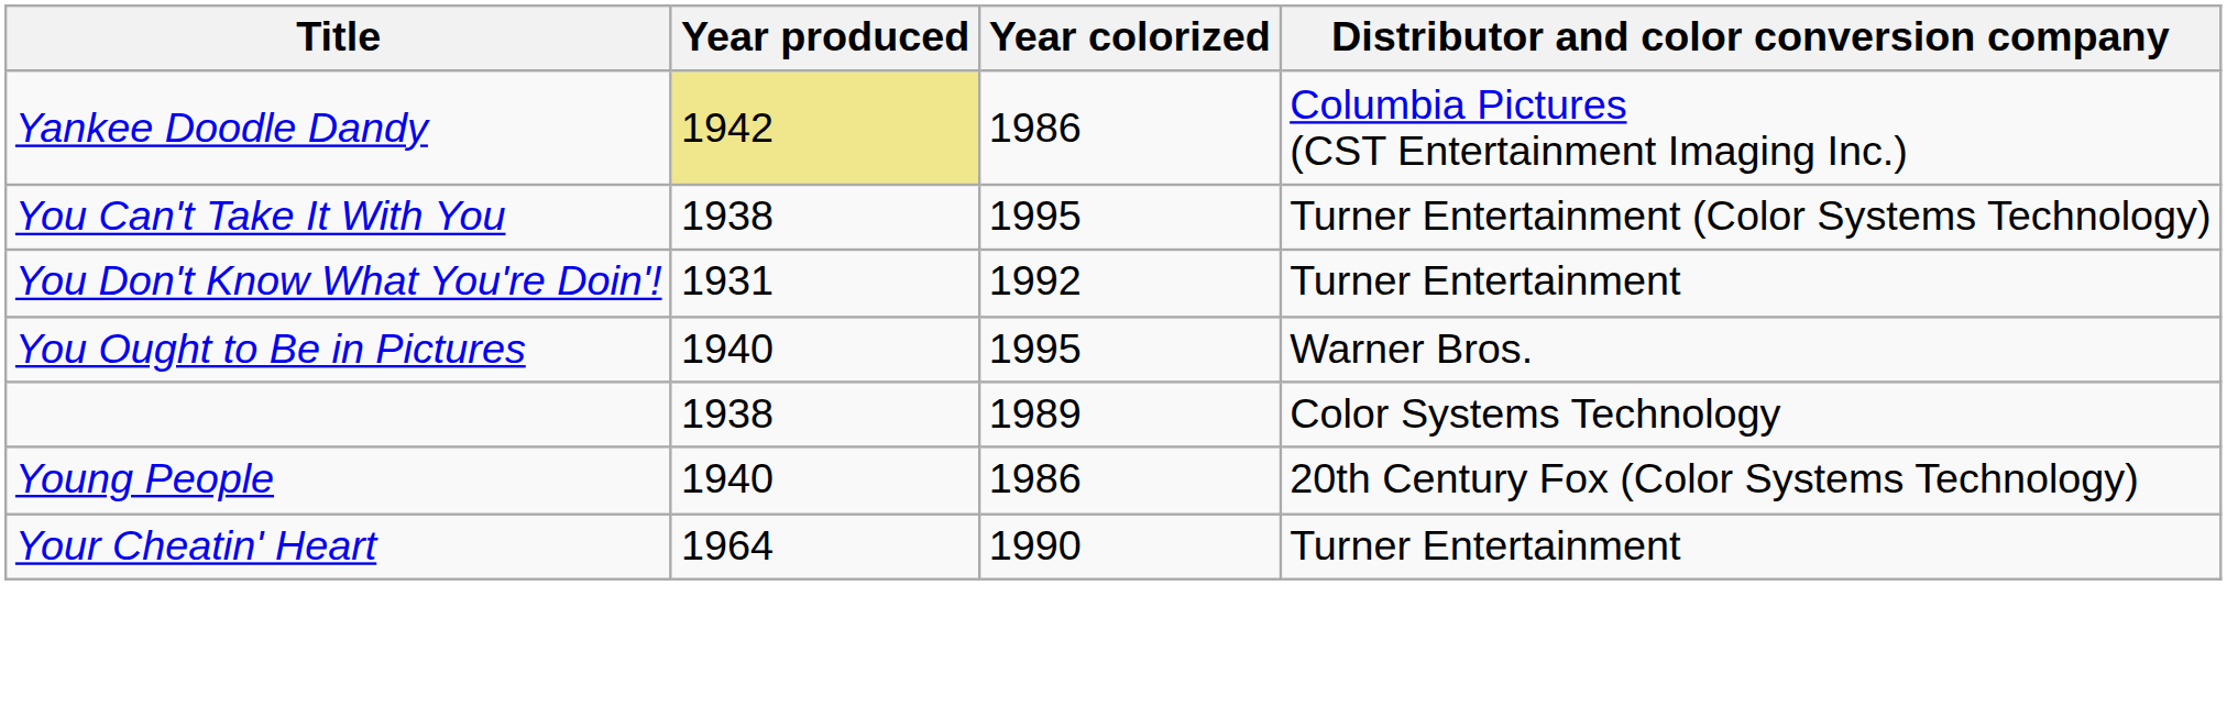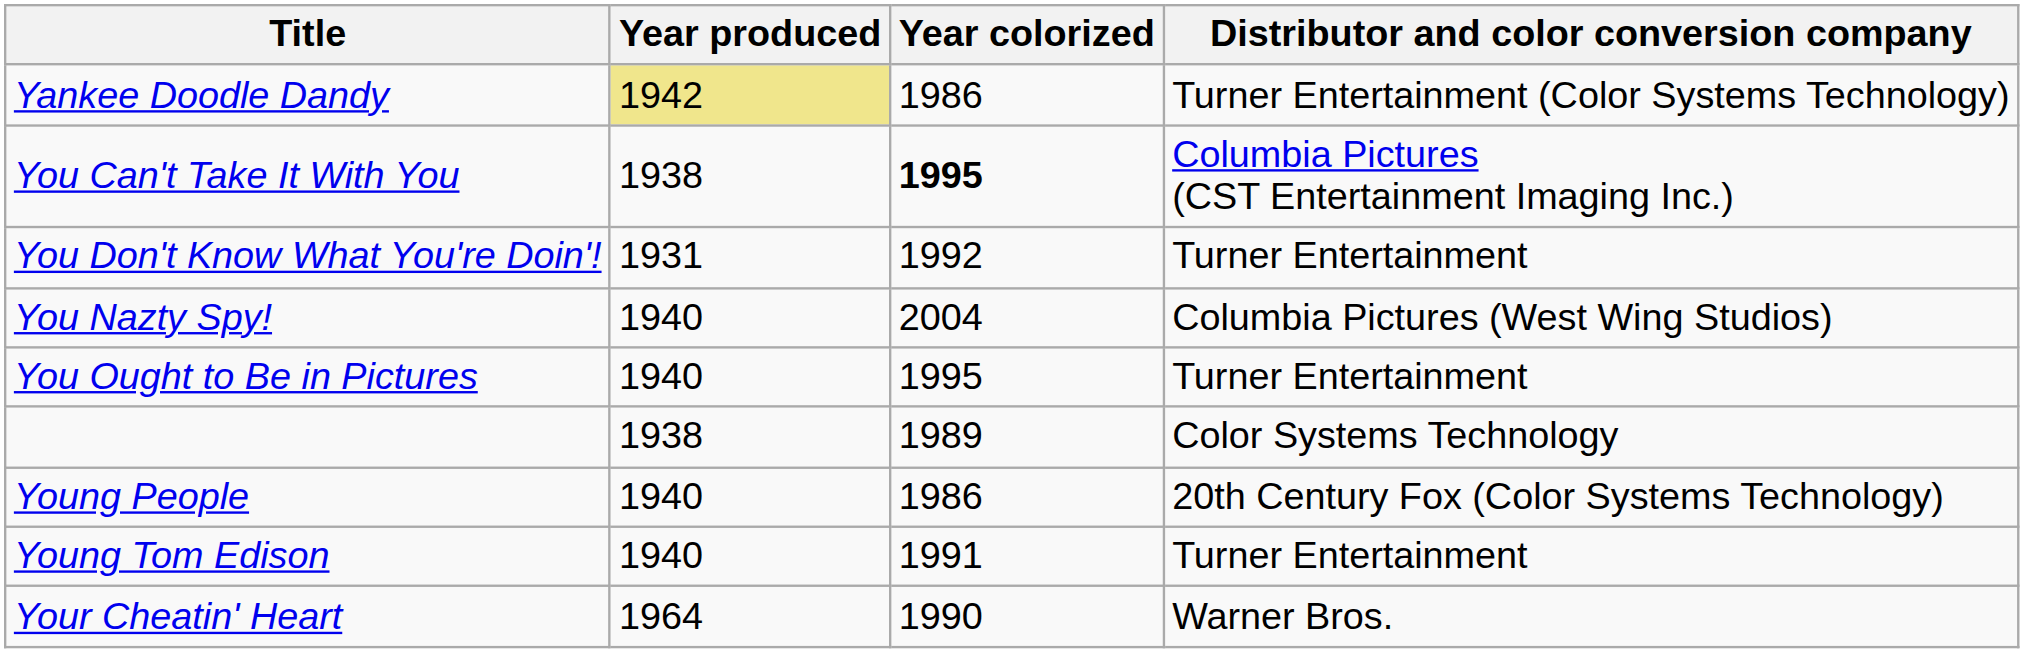Yankee Doodle Dandy | Distributor and color conversion company: Columbia Pictures (CST Entertainment Imaging Inc.) -> Turner Entertainment (Color Systems Technology)
You Can't Take It With You | Year colorized: normal -> bold
You Can't Take It With You | Distributor and color conversion company: Turner Entertainment (Color Systems Technology) -> Columbia Pictures (CST Entertainment Imaging Inc.)
+ row: You Nazty Spy! | 1940 | 2004 | Columbia Pictures (West Wing Studios)
You Ought to Be in Pictures | Distributor and color conversion company: Warner Bros. -> Turner Entertainment
+ row: Young Tom Edison | 1940 | 1991 | Turner Entertainment
Your Cheatin' Heart | Distributor and color conversion company: Turner Entertainment -> Warner Bros.
